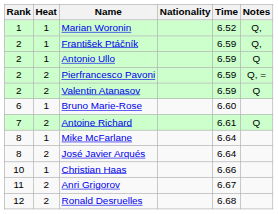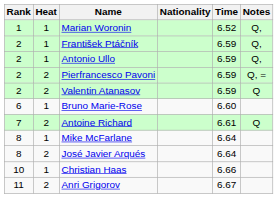Antonio Ullo | Notes: Q -> Q,
- row: 12 | 2 | Ronald Desruelles | 6.68
